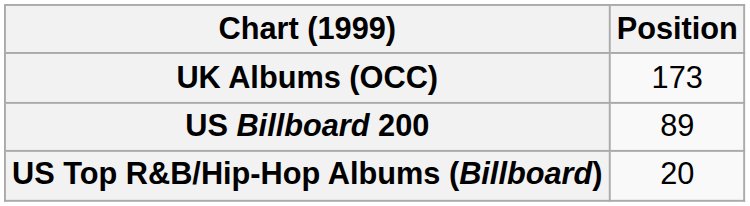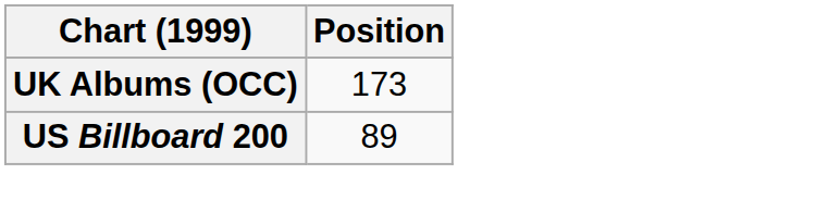- row: US Top R&B/Hip-Hop Albums (Billboard) | 20
